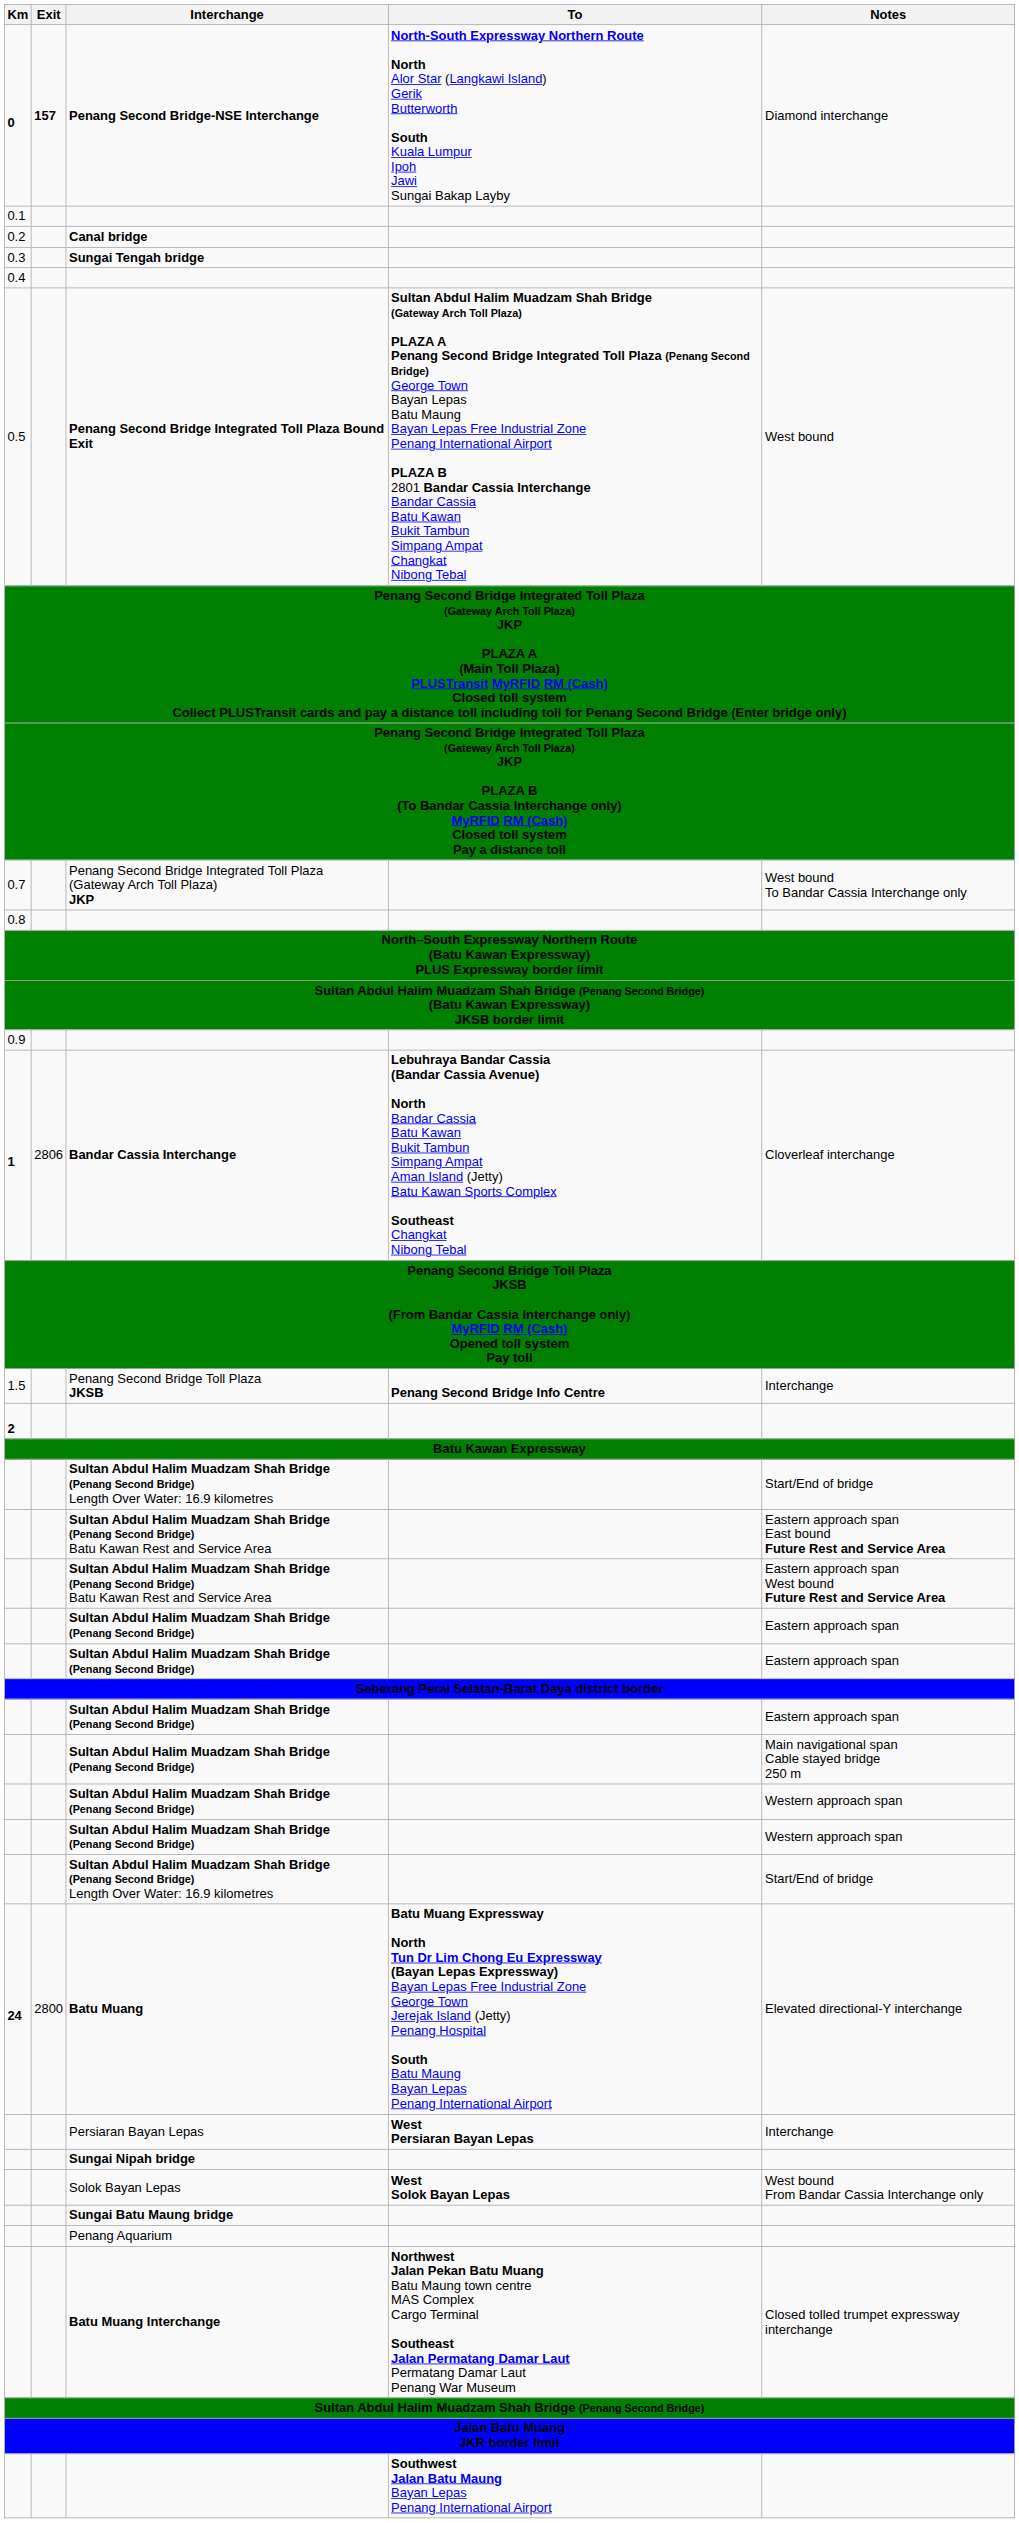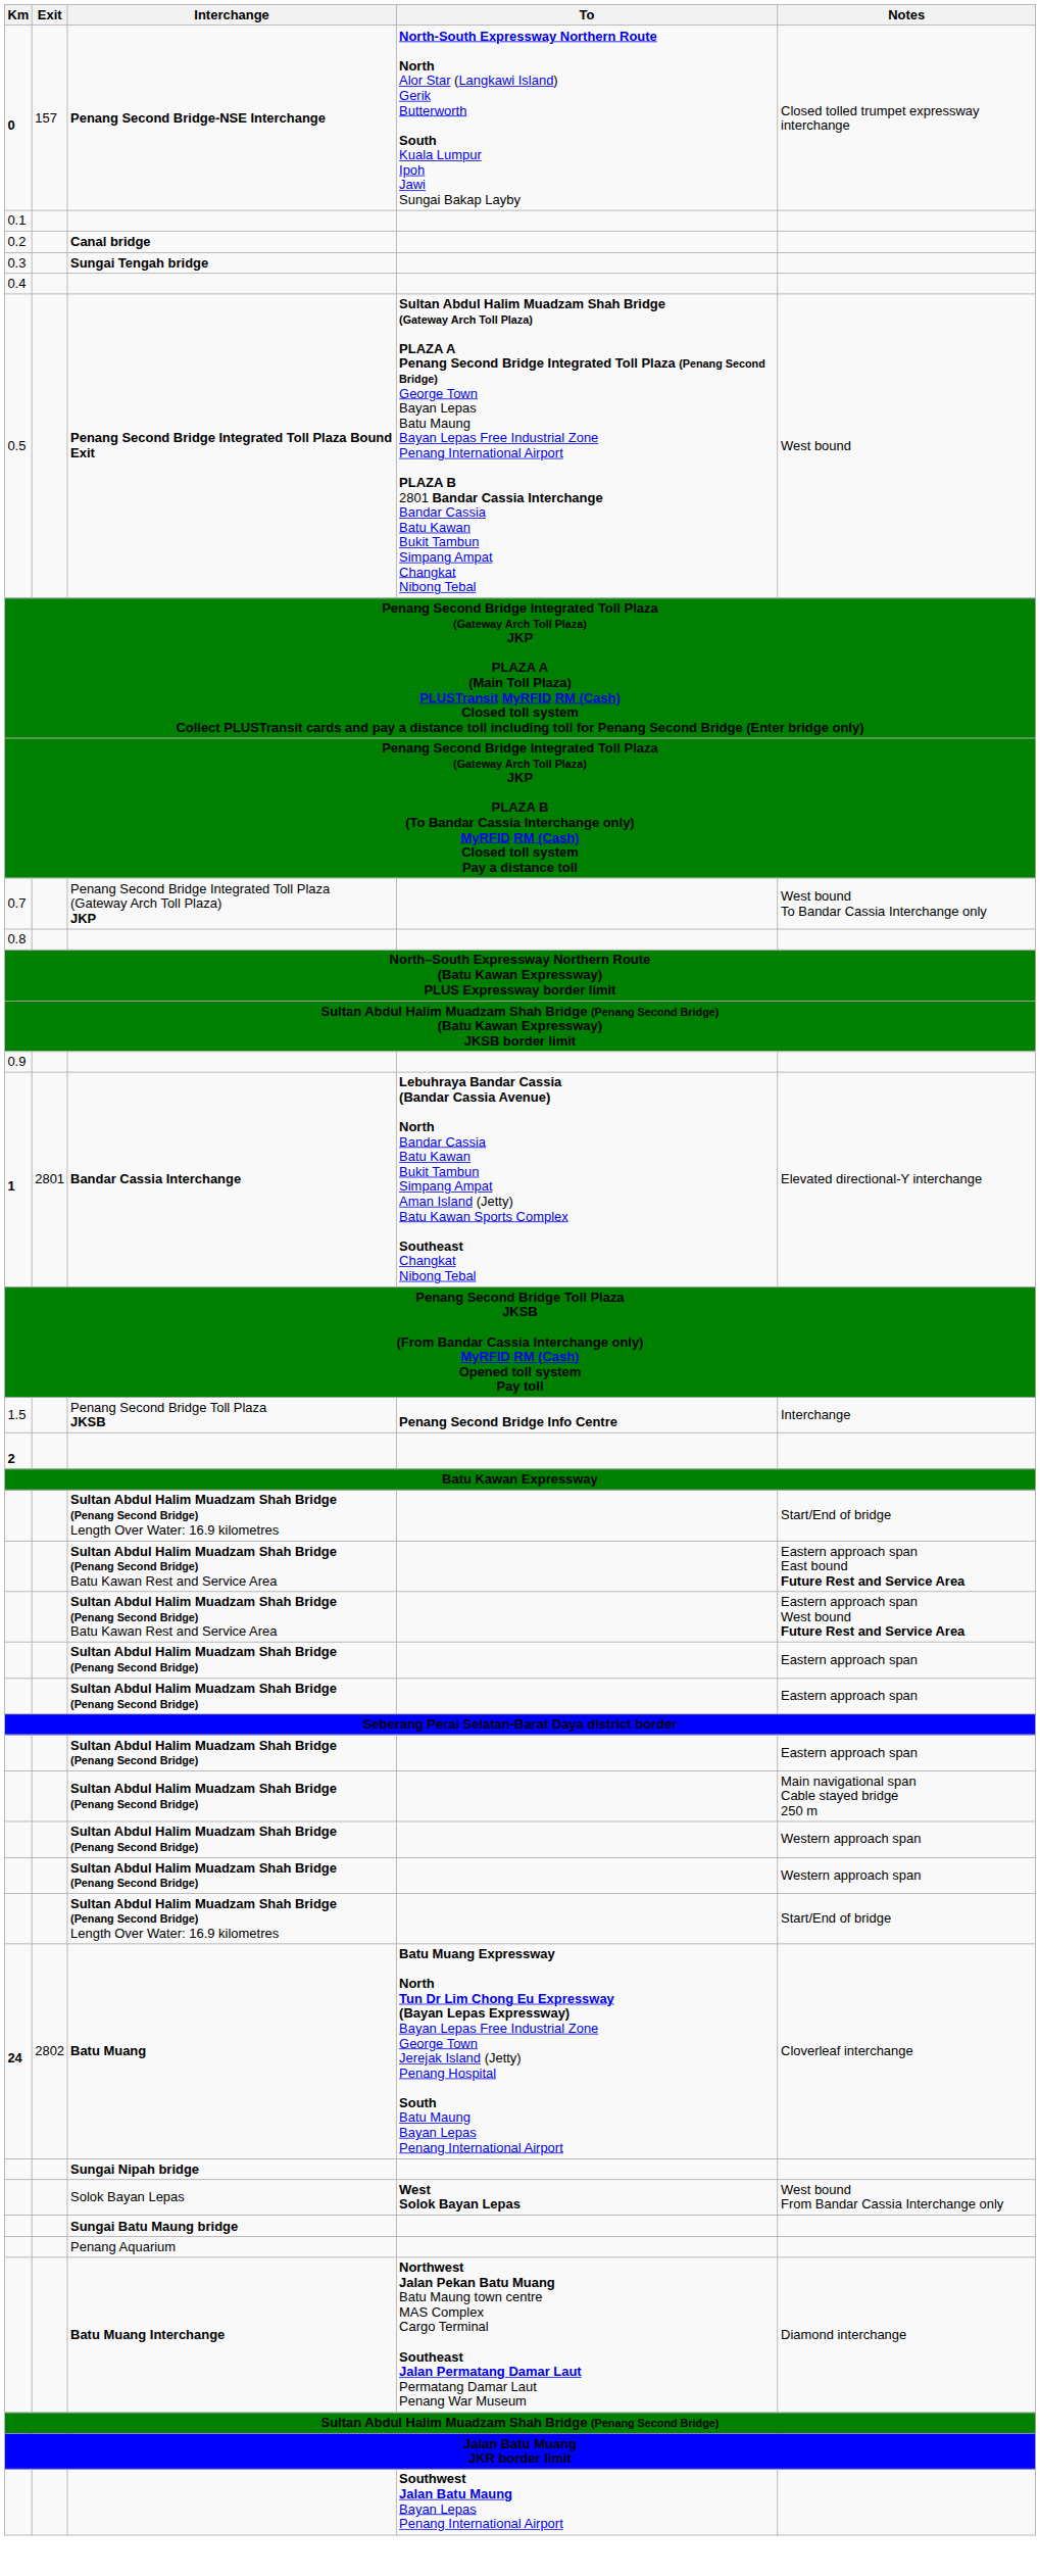Penang Second Bridge-NSE Interchange | Exit: bold -> normal
Penang Second Bridge-NSE Interchange | Notes: Diamond interchange -> Closed tolled trumpet expressway interchange
Bandar Cassia Interchange | Exit: 2806 -> 2801
Bandar Cassia Interchange | Notes: Cloverleaf interchange -> Elevated directional-Y interchange
Batu Muang | Exit: 2800 -> 2802
Batu Muang | Notes: Elevated directional-Y interchange -> Cloverleaf interchange
- row: Persiaran Bayan Lepas | West Persiaran Bayan Lepas | Interchange
Batu Muang Interchange | Notes: Closed tolled trumpet expressway interchange -> Diamond interchange
